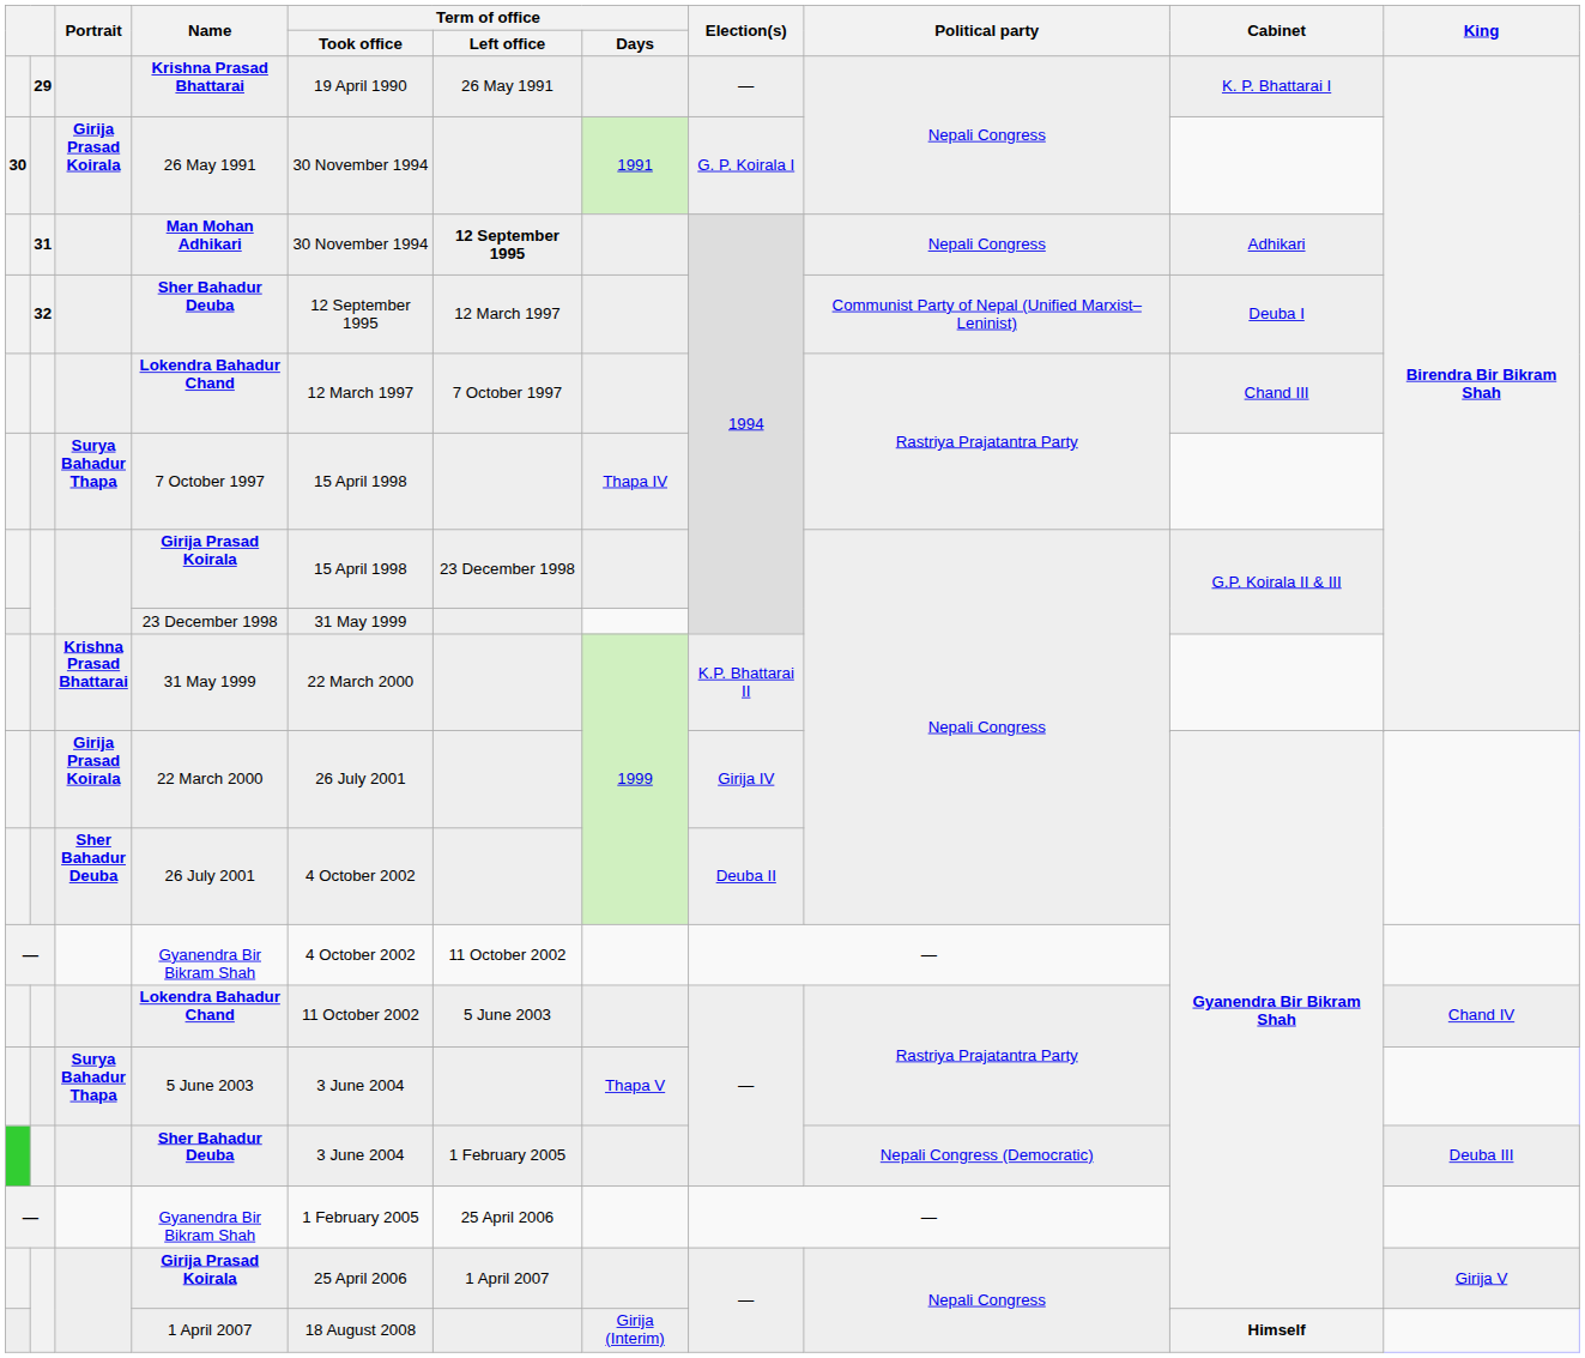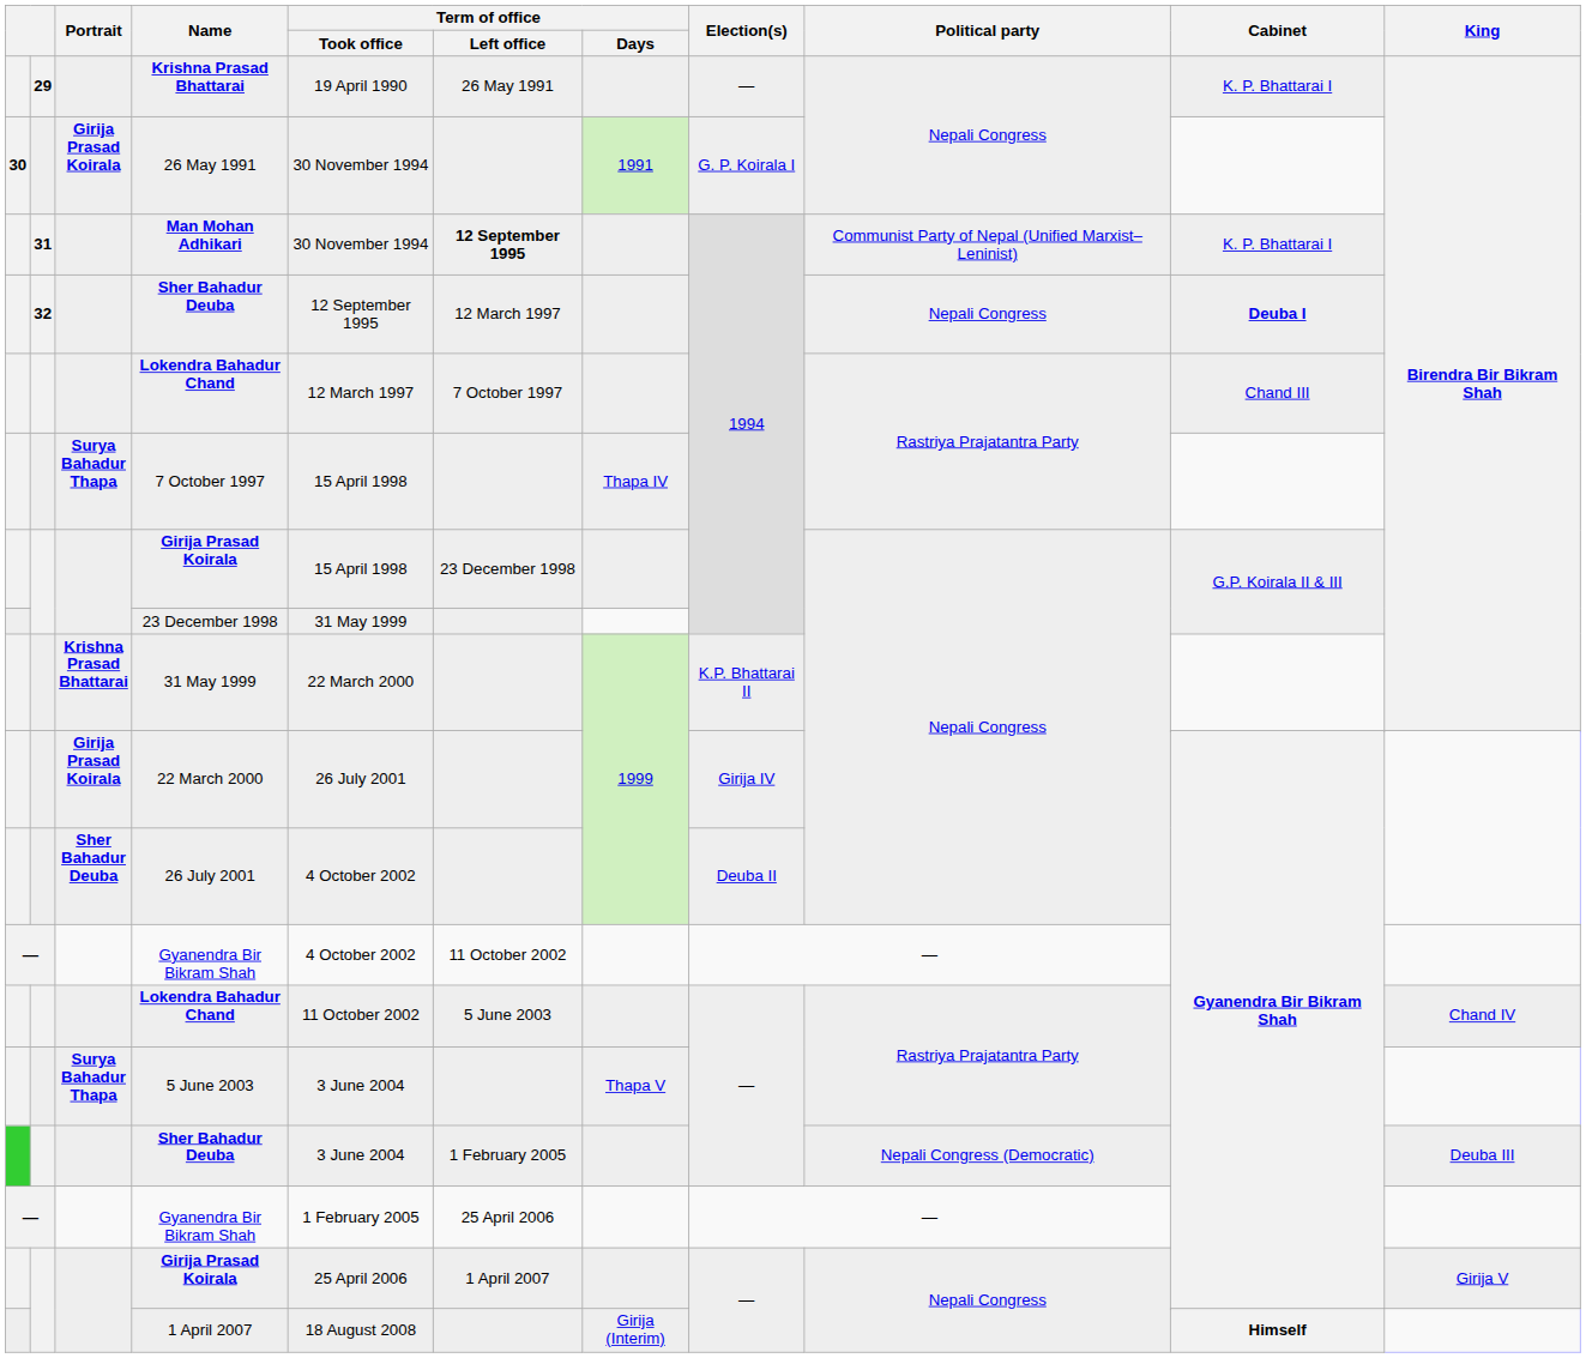Man Mohan Adhikari | Political party: Nepali Congress -> Communist Party of Nepal (Unified Marxist–Leninist)
Man Mohan Adhikari | Cabinet: Adhikari -> K. P. Bhattarai I
32 / Sher Bahadur Deuba | Political party: Communist Party of Nepal (Unified Marxist–Leninist) -> Nepali Congress
32 / Sher Bahadur Deuba | Cabinet: normal -> bold
